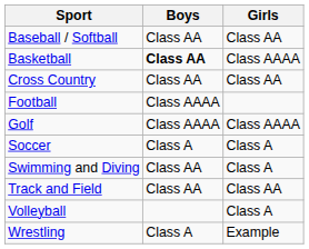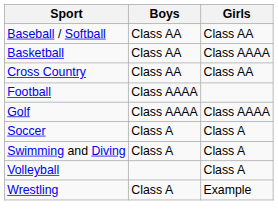Basketball | Boys: bold -> normal
Swimming and Diving | Boys: Class AA -> Class A
- row: Track and Field | Class AA | Class AA
